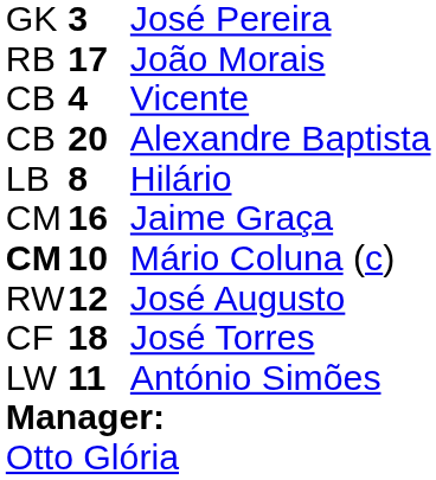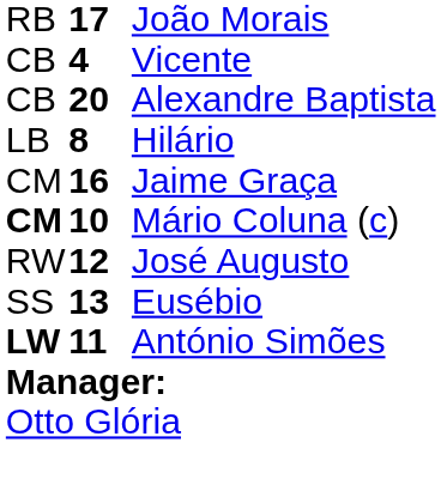- row: GK | 3 | José Pereira
+ row: SS | 13 | Eusébio
- row: CF | 18 | José Torres
António Simões | column 1: normal -> bold
